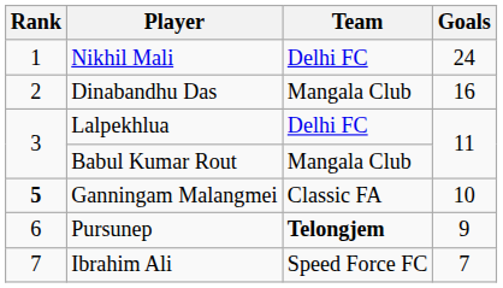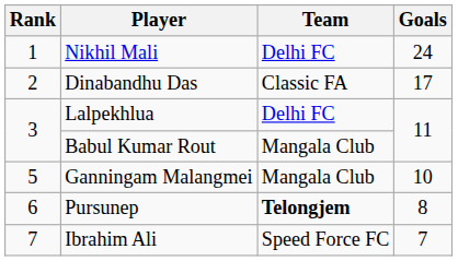Dinabandhu Das | Team: Mangala Club -> Classic FA
Dinabandhu Das | Goals: 16 -> 17
Ganningam Malangmei | Rank: bold -> normal
Ganningam Malangmei | Team: Classic FA -> Mangala Club
Pursunep | Goals: 9 -> 8
